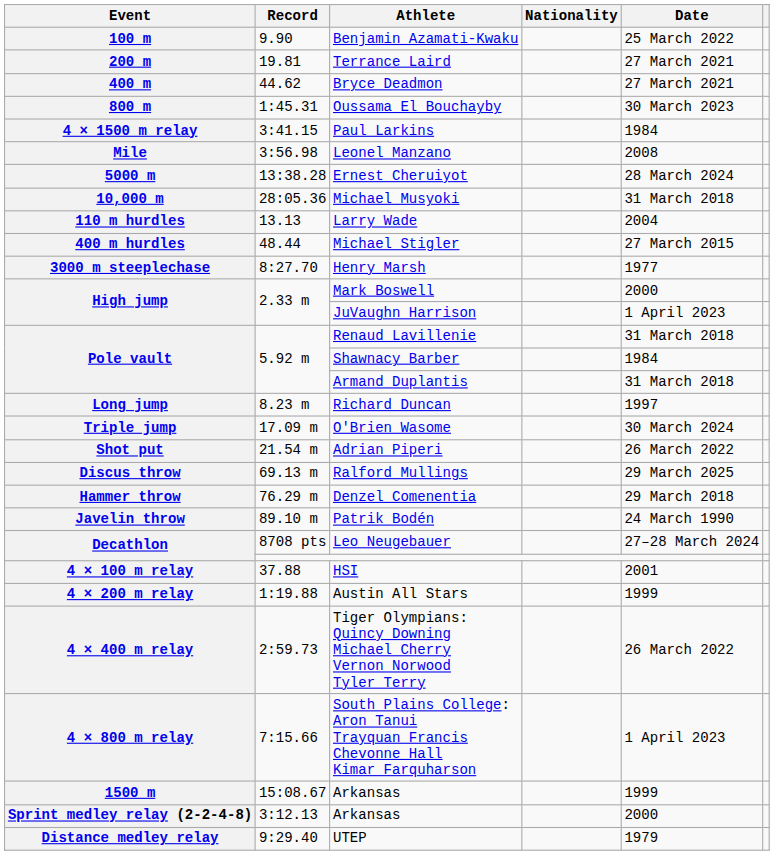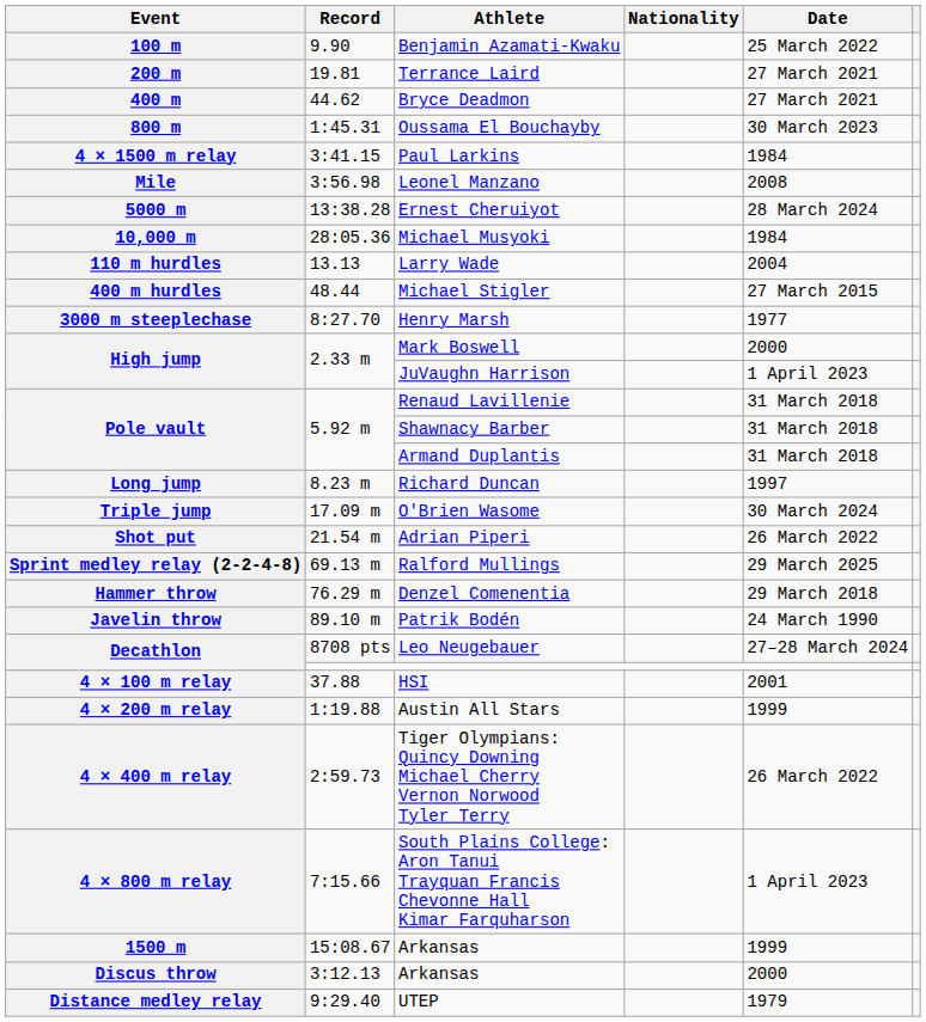Michael Musyoki | Date: 31 March 2018 -> 1984
Shawnacy Barber | Date: 1984 -> 31 March 2018
Ralford Mullings | Event: Discus throw -> Sprint medley relay (2-2-4-8)
3:12.13 / Arkansas | Event: Sprint medley relay (2-2-4-8) -> Discus throw
